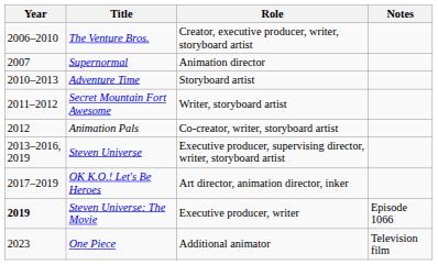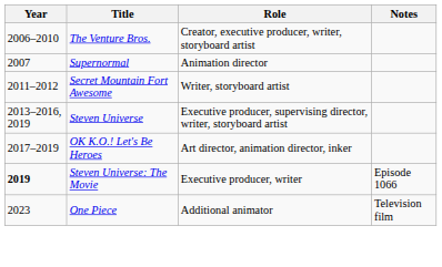- row: 2010–2013 | Adventure Time | Storyboard artist
- row: 2012 | Animation Pals | Co-creator, writer, storyboard artist
